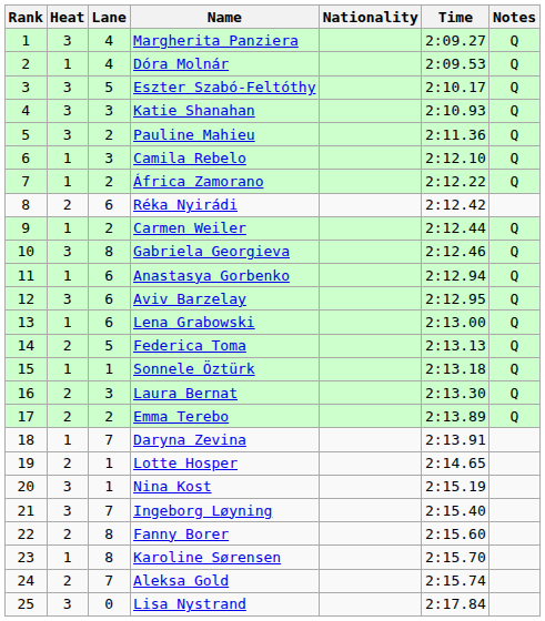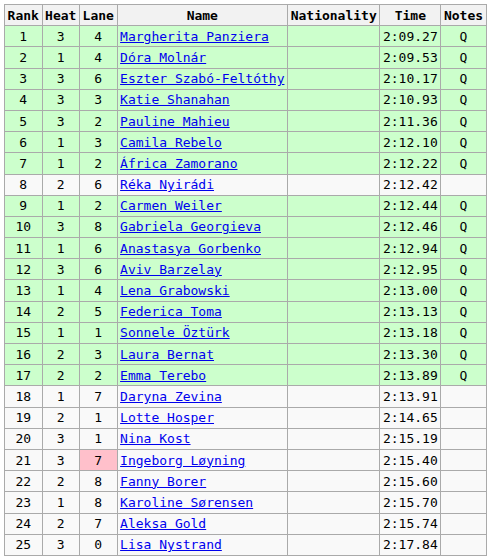Eszter Szabó-Feltóthy | Lane: 5 -> 6
Lena Grabowski | Lane: 6 -> 4
Ingeborg Løyning | Lane: no background -> pink background
